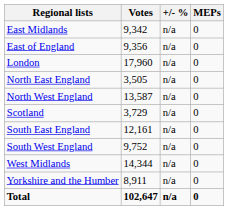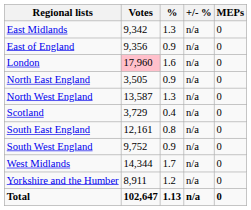+ column: % | 1.3 | 0.9 | 1.6 | 0.9 | 1.3 | 0.4 | 0.8 | 0.9 | 1.7 | 1.2 | 1.13
London | Votes: no background -> pink background
